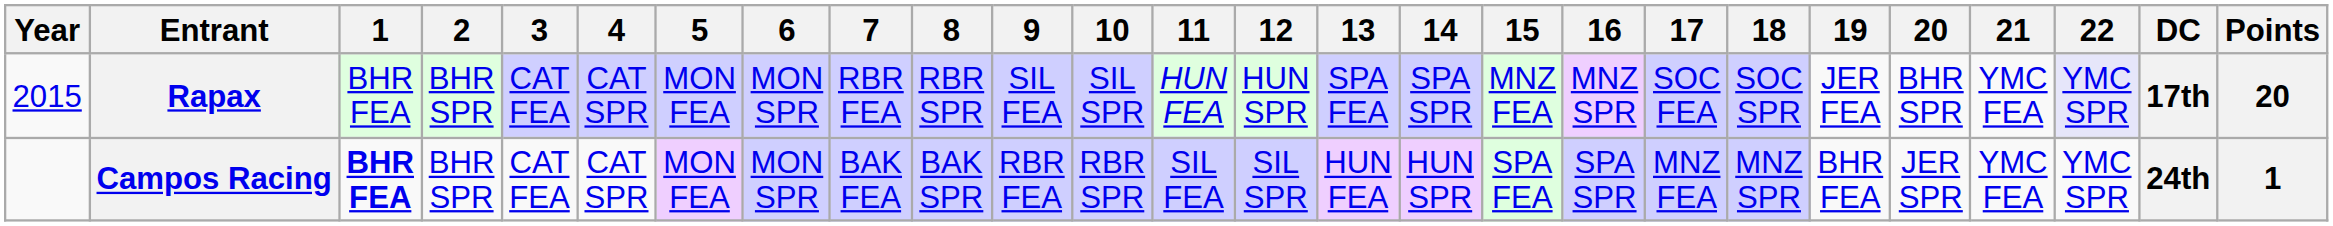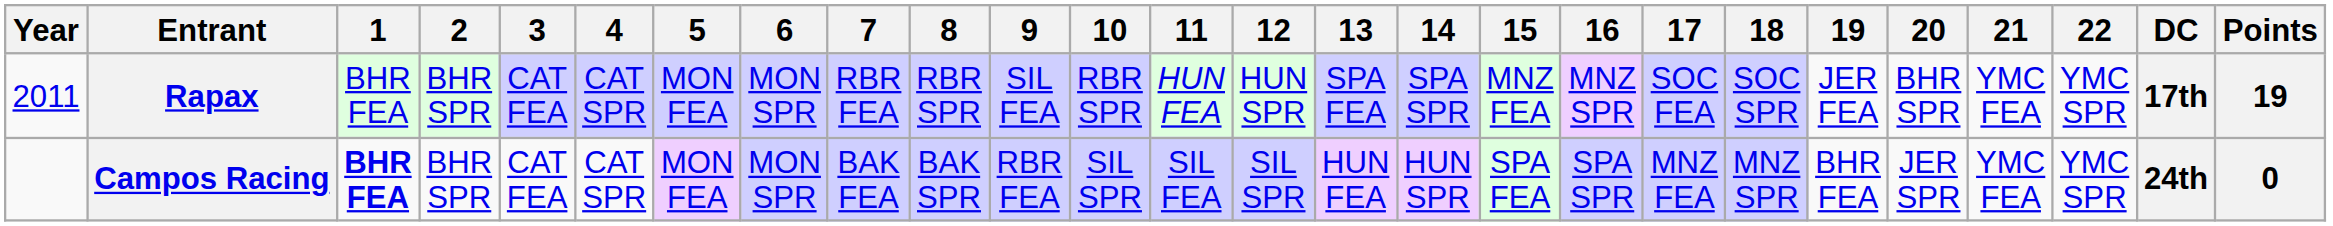Rapax | Year: 2015 -> 2011
Rapax | 10: SIL SPR -> RBR SPR
Rapax | 22: lavender background -> no background
Rapax | Points: 20 -> 19
Campos Racing | 10: RBR SPR -> SIL SPR
Campos Racing | Points: 1 -> 0
